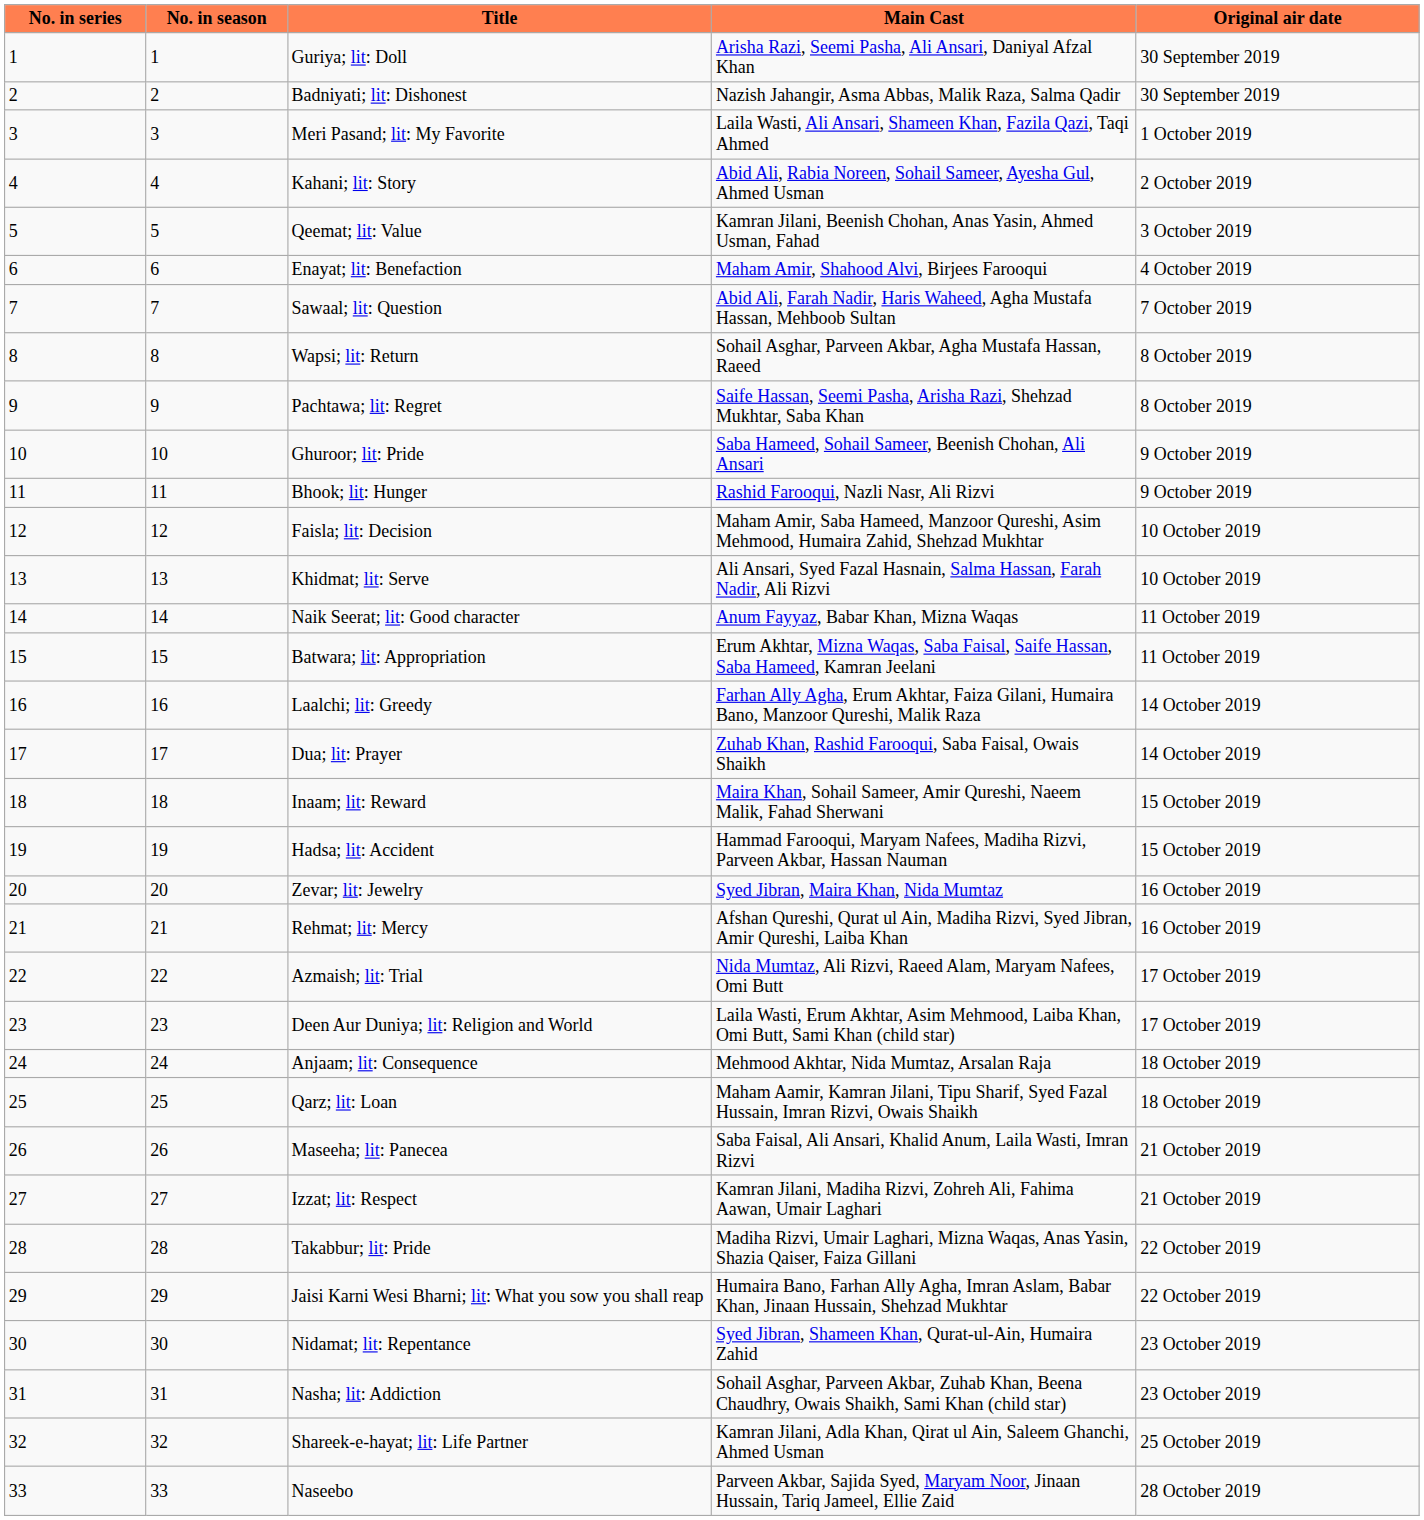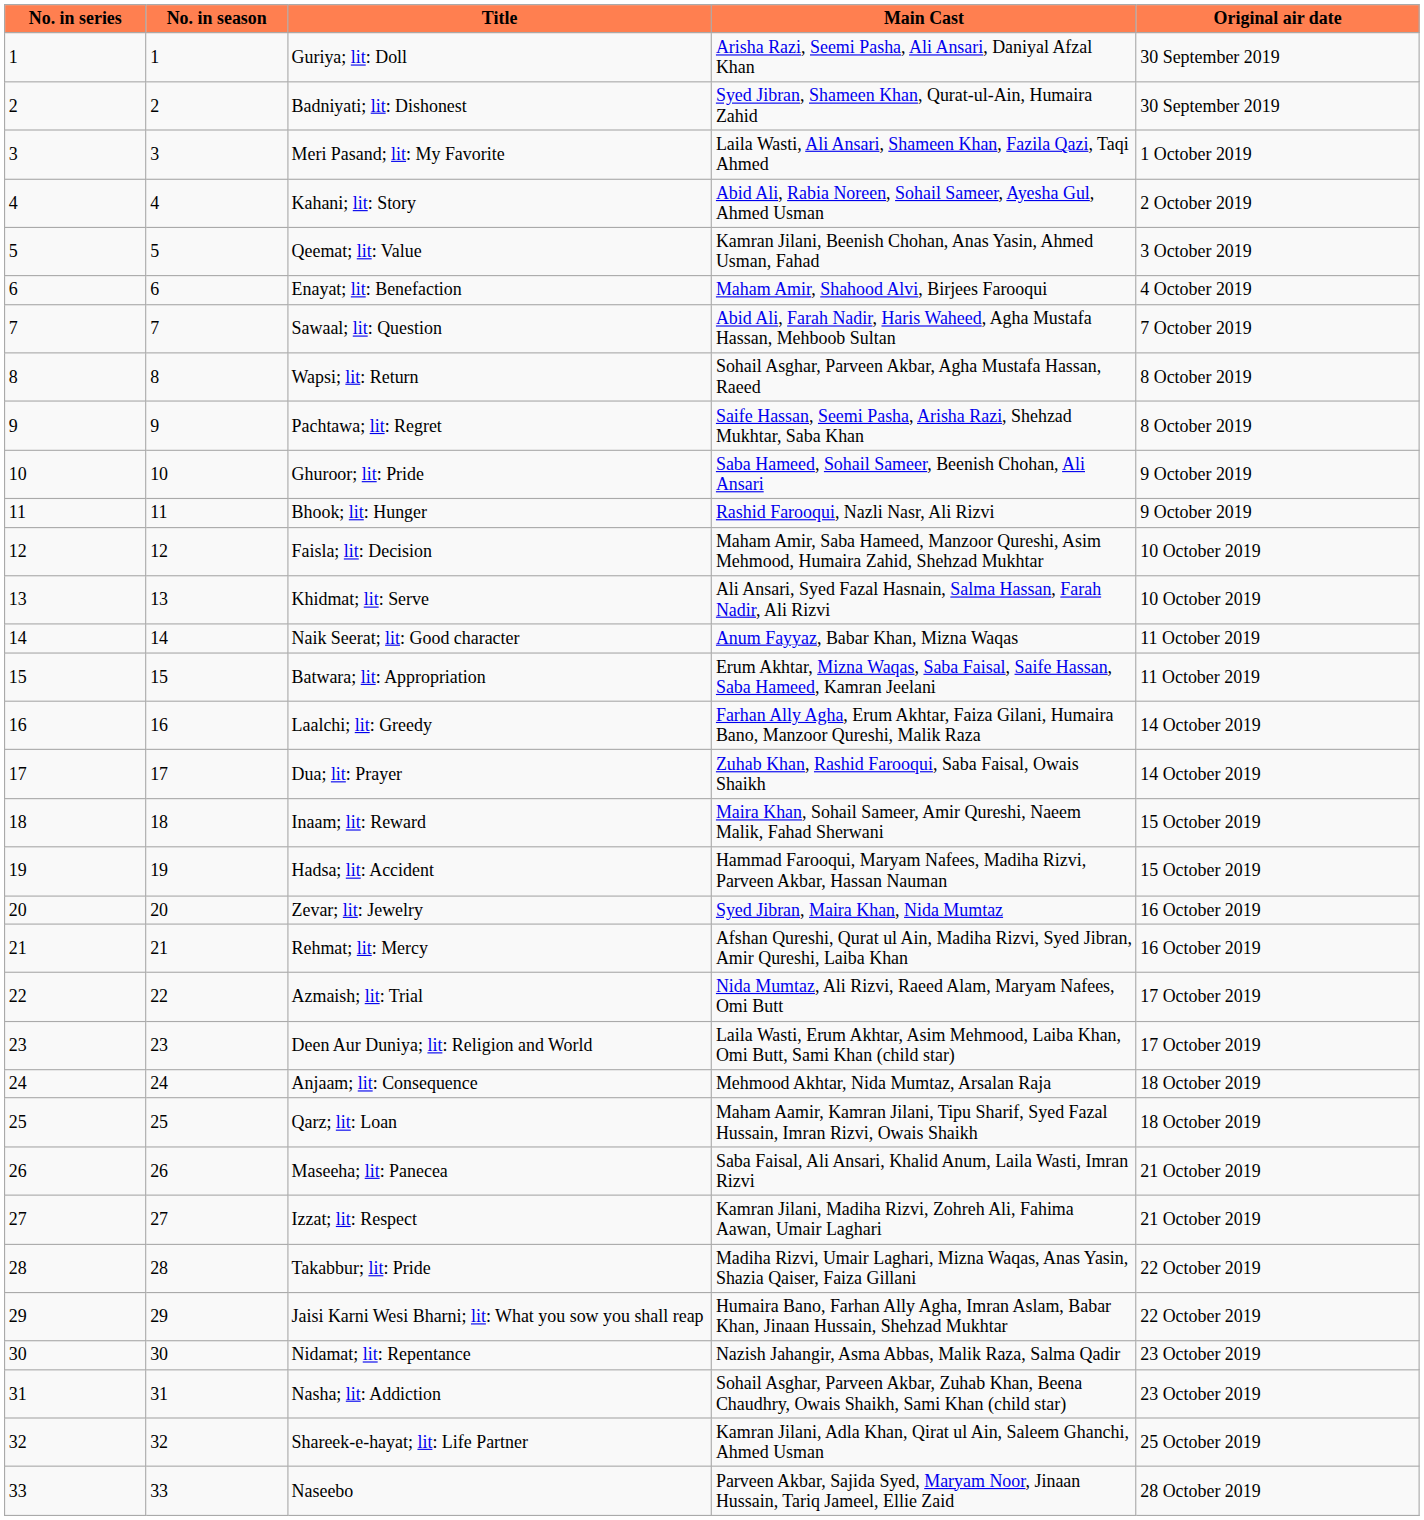Badniyati; lit: Dishonest | Main Cast: Nazish Jahangir, Asma Abbas, Malik Raza, Salma Qadir -> Syed Jibran, Shameen Khan, Qurat-ul-Ain, Humaira Zahid
Nidamat; lit: Repentance | Main Cast: Syed Jibran, Shameen Khan, Qurat-ul-Ain, Humaira Zahid -> Nazish Jahangir, Asma Abbas, Malik Raza, Salma Qadir
